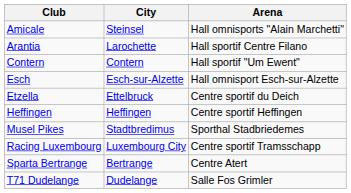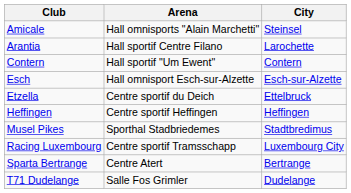columns swapped: City <-> Arena
